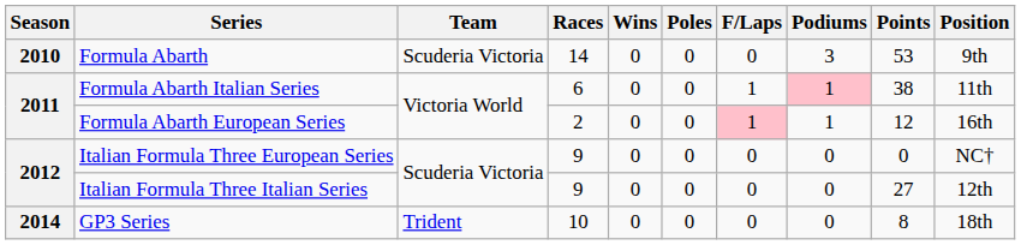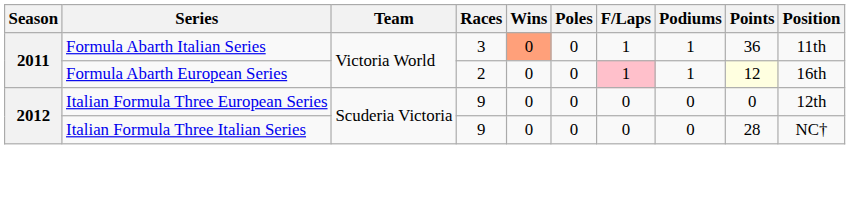- row: 2010 | Formula Abarth | Scuderia Victoria | 14 | 0 | 0 | 0 | 3 | 53 | 9th
Formula Abarth Italian Series | Races: 6 -> 3
Formula Abarth Italian Series | Wins: no background -> lightsalmon background
Formula Abarth Italian Series | Podiums: pink background -> no background
Formula Abarth Italian Series | Points: 38 -> 36
Formula Abarth European Series | Points: no background -> lightyellow background
Italian Formula Three European Series | Position: NC† -> 12th
Italian Formula Three Italian Series | Points: 27 -> 28
Italian Formula Three Italian Series | Position: 12th -> NC†
- row: 2014 | GP3 Series | Trident | 10 | 0 | 0 | 0 | 0 | 8 | 18th
